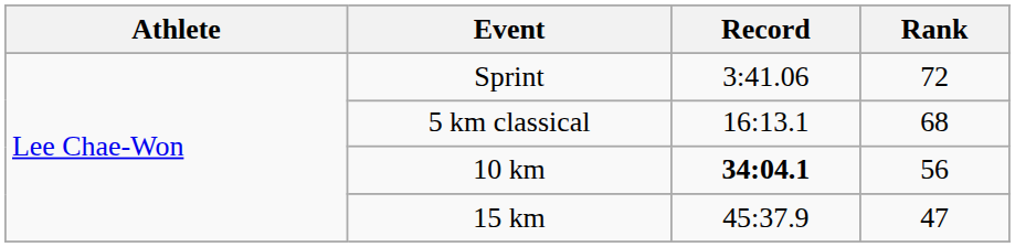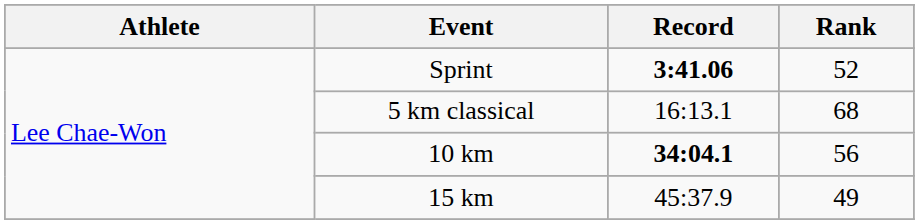Sprint | Record: normal -> bold
Sprint | Rank: 72 -> 52
15 km | Rank: 47 -> 49
